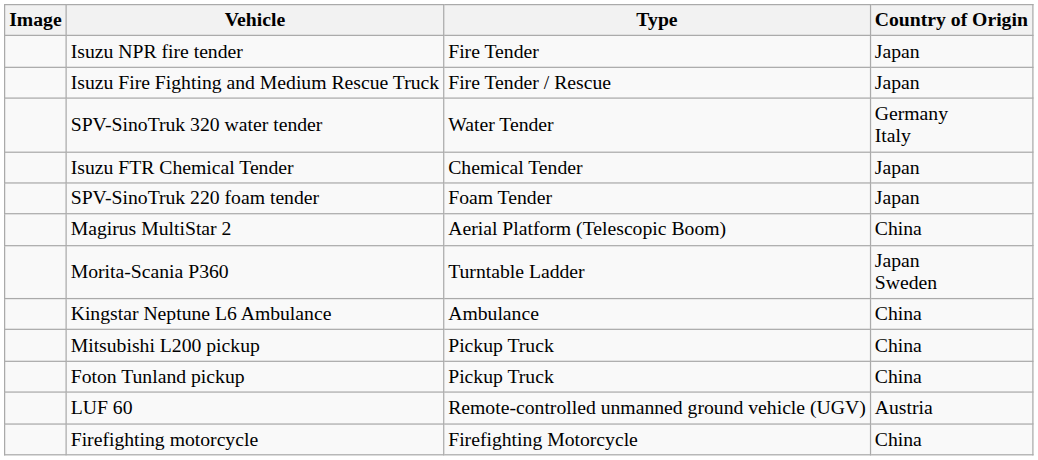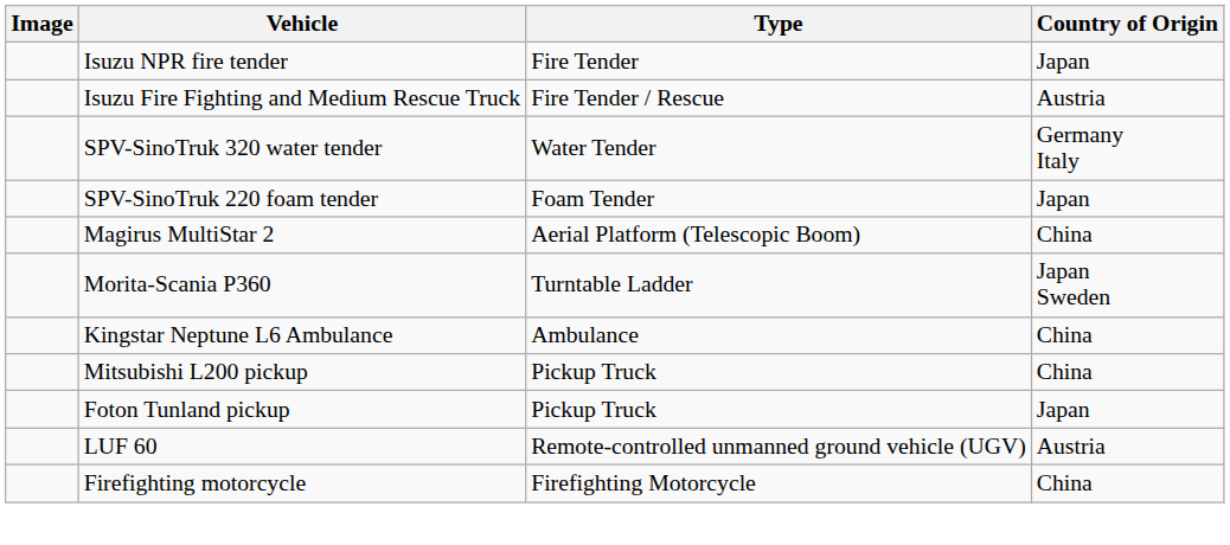Isuzu Fire Fighting and Medium Rescue Truck | Country of Origin: Japan -> Austria
- row: Isuzu FTR Chemical Tender | Chemical Tender | Japan
Foton Tunland pickup | Country of Origin: China -> Japan
